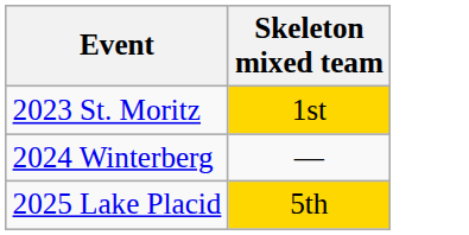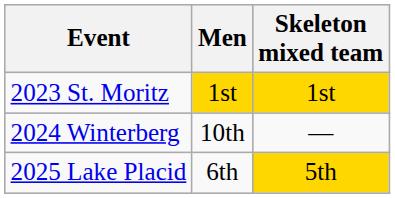+ column: Men | 1st | 10th | 6th
